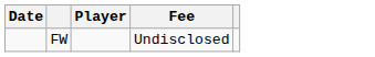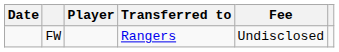+ column: Transferred to | Rangers
